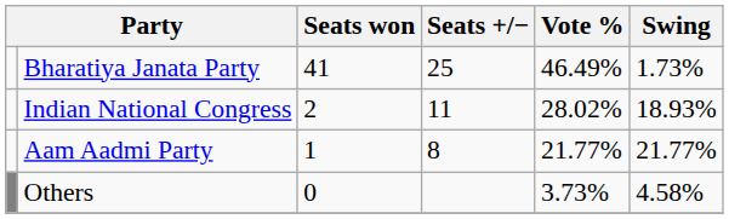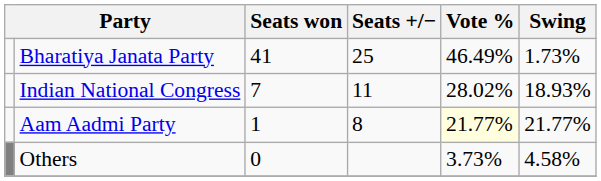Indian National Congress | Seats won: 2 -> 7
Aam Aadmi Party | Vote %: no background -> lightyellow background
